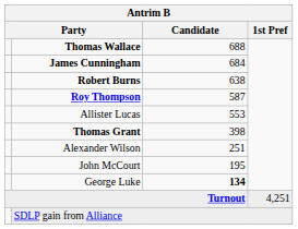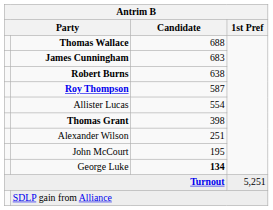James Cunningham | Candidate: 684 -> 683
Allister Lucas | Candidate: 553 -> 554
Turnout | 1st Pref: 4,251 -> 5,251
